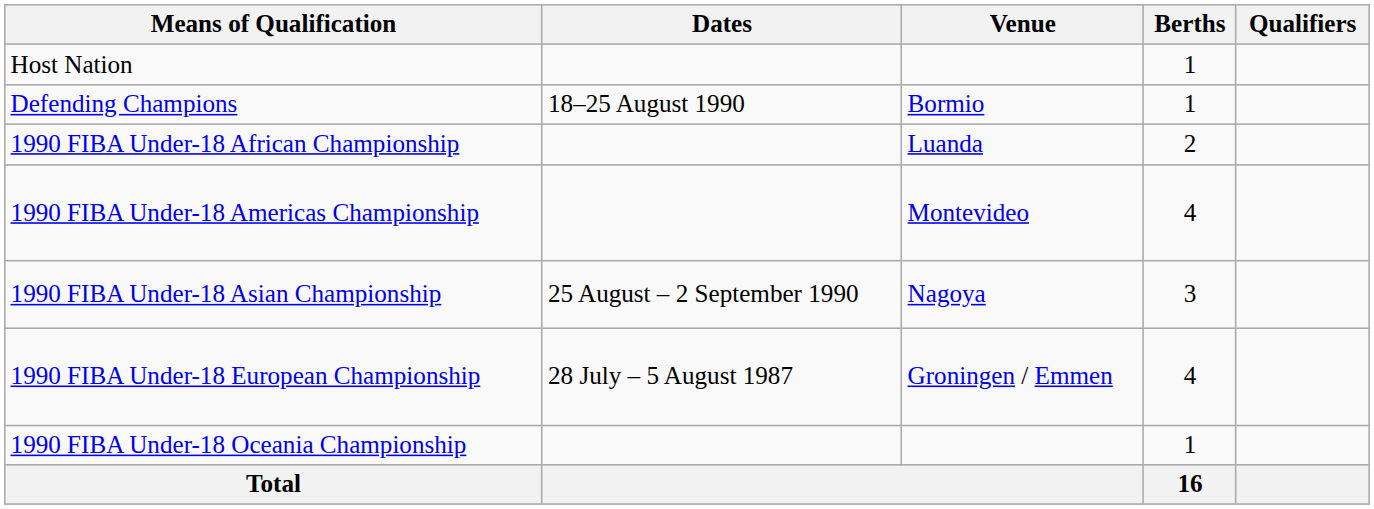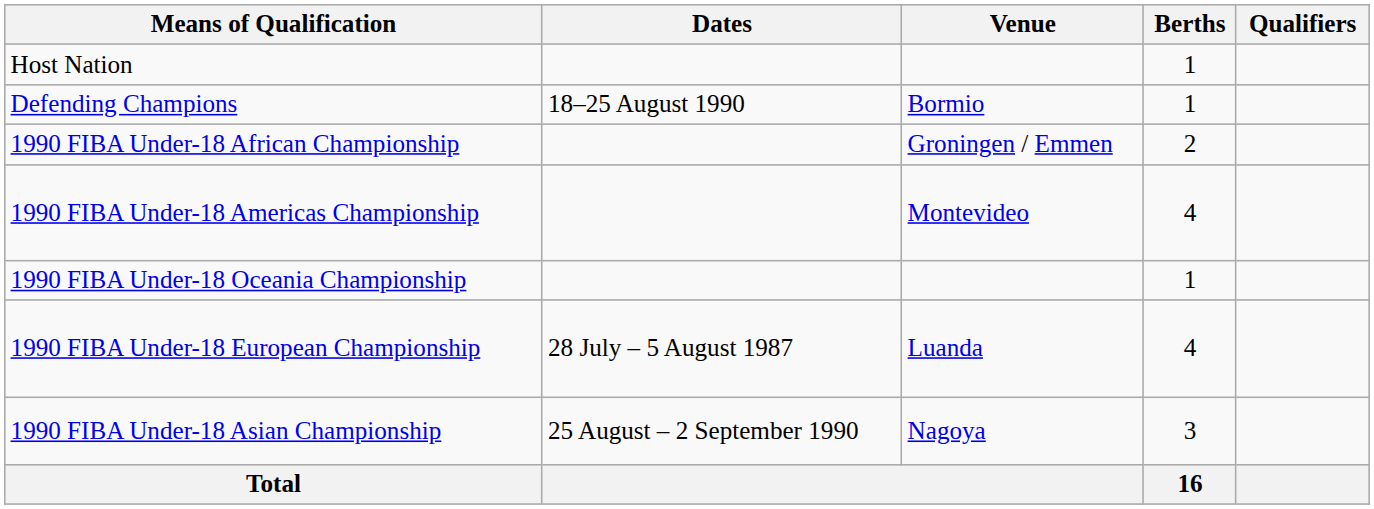1990 FIBA Under-18 African Championship | Venue: Luanda -> Groningen / Emmen
rows swapped: 1990 FIBA Under-18 Asian Championship <-> 1990 FIBA Under-18 Oceania Championship
1990 FIBA Under-18 European Championship | Venue: Groningen / Emmen -> Luanda
